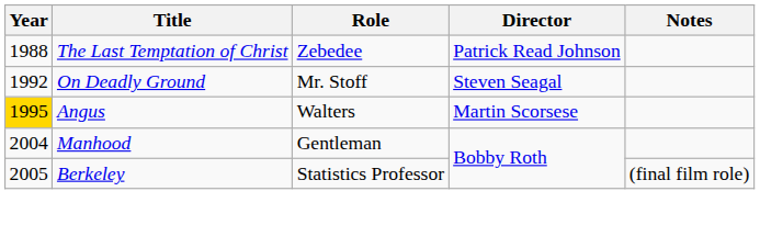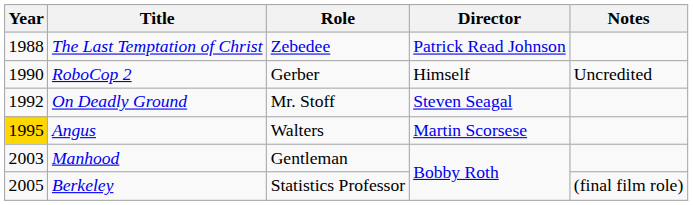+ row: 1990 | RoboCop 2 | Gerber | Himself | Uncredited
Manhood | Year: 2004 -> 2003
